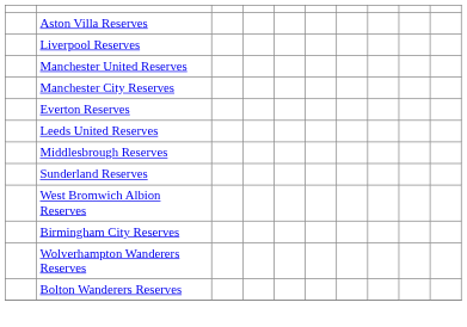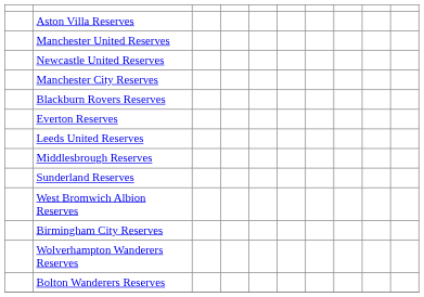- row: Liverpool Reserves
+ row: Newcastle United Reserves
+ row: Blackburn Rovers Reserves
